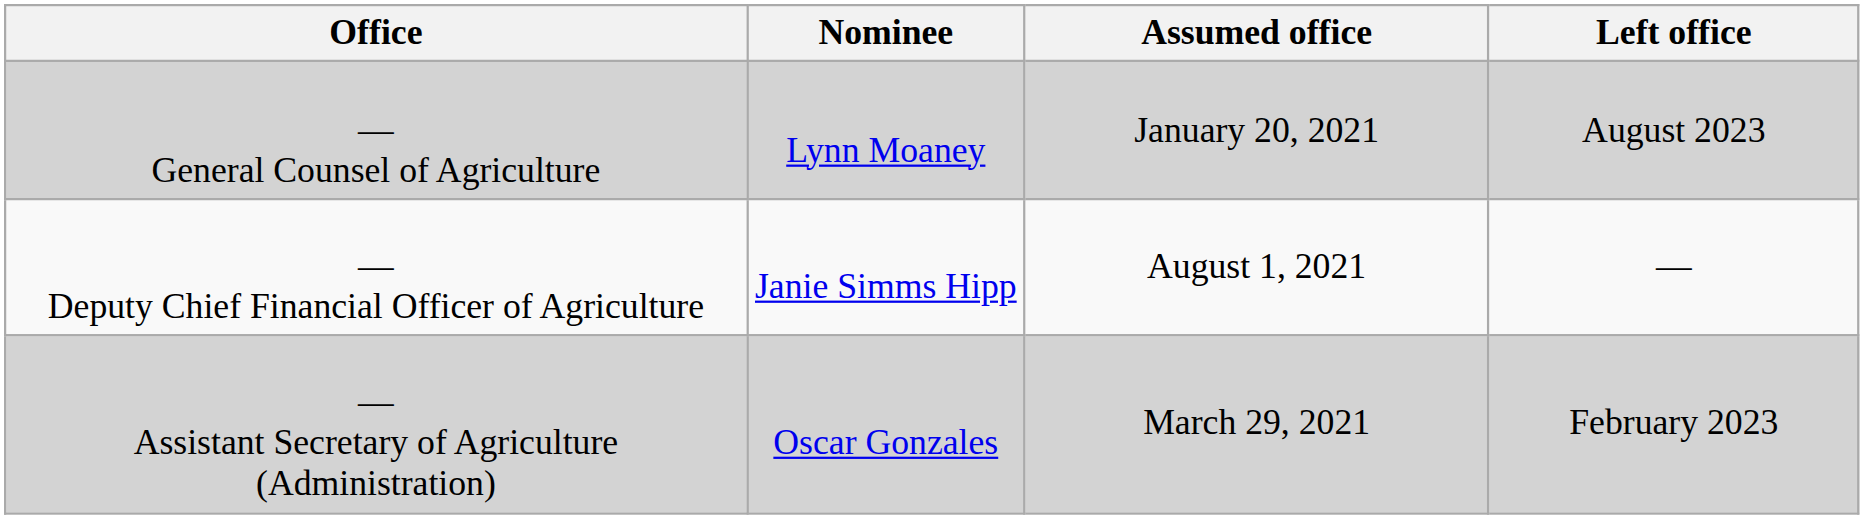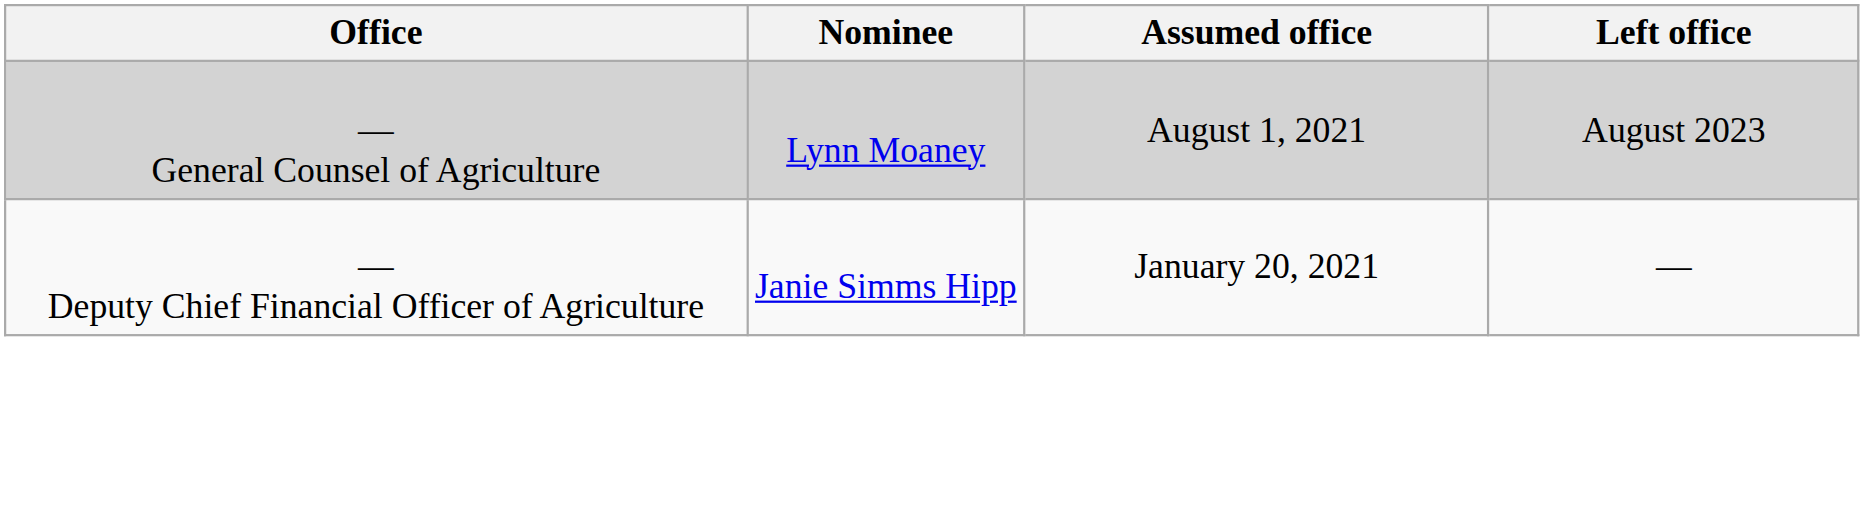— General Counsel of Agriculture | Assumed office: January 20, 2021 -> August 1, 2021
— Deputy Chief Financial Officer of Agriculture | Assumed office: August 1, 2021 -> January 20, 2021
- row: — Assistant Secretary of Agriculture (Administration) | Oscar Gonzales | March 29, 2021 | February 2023
